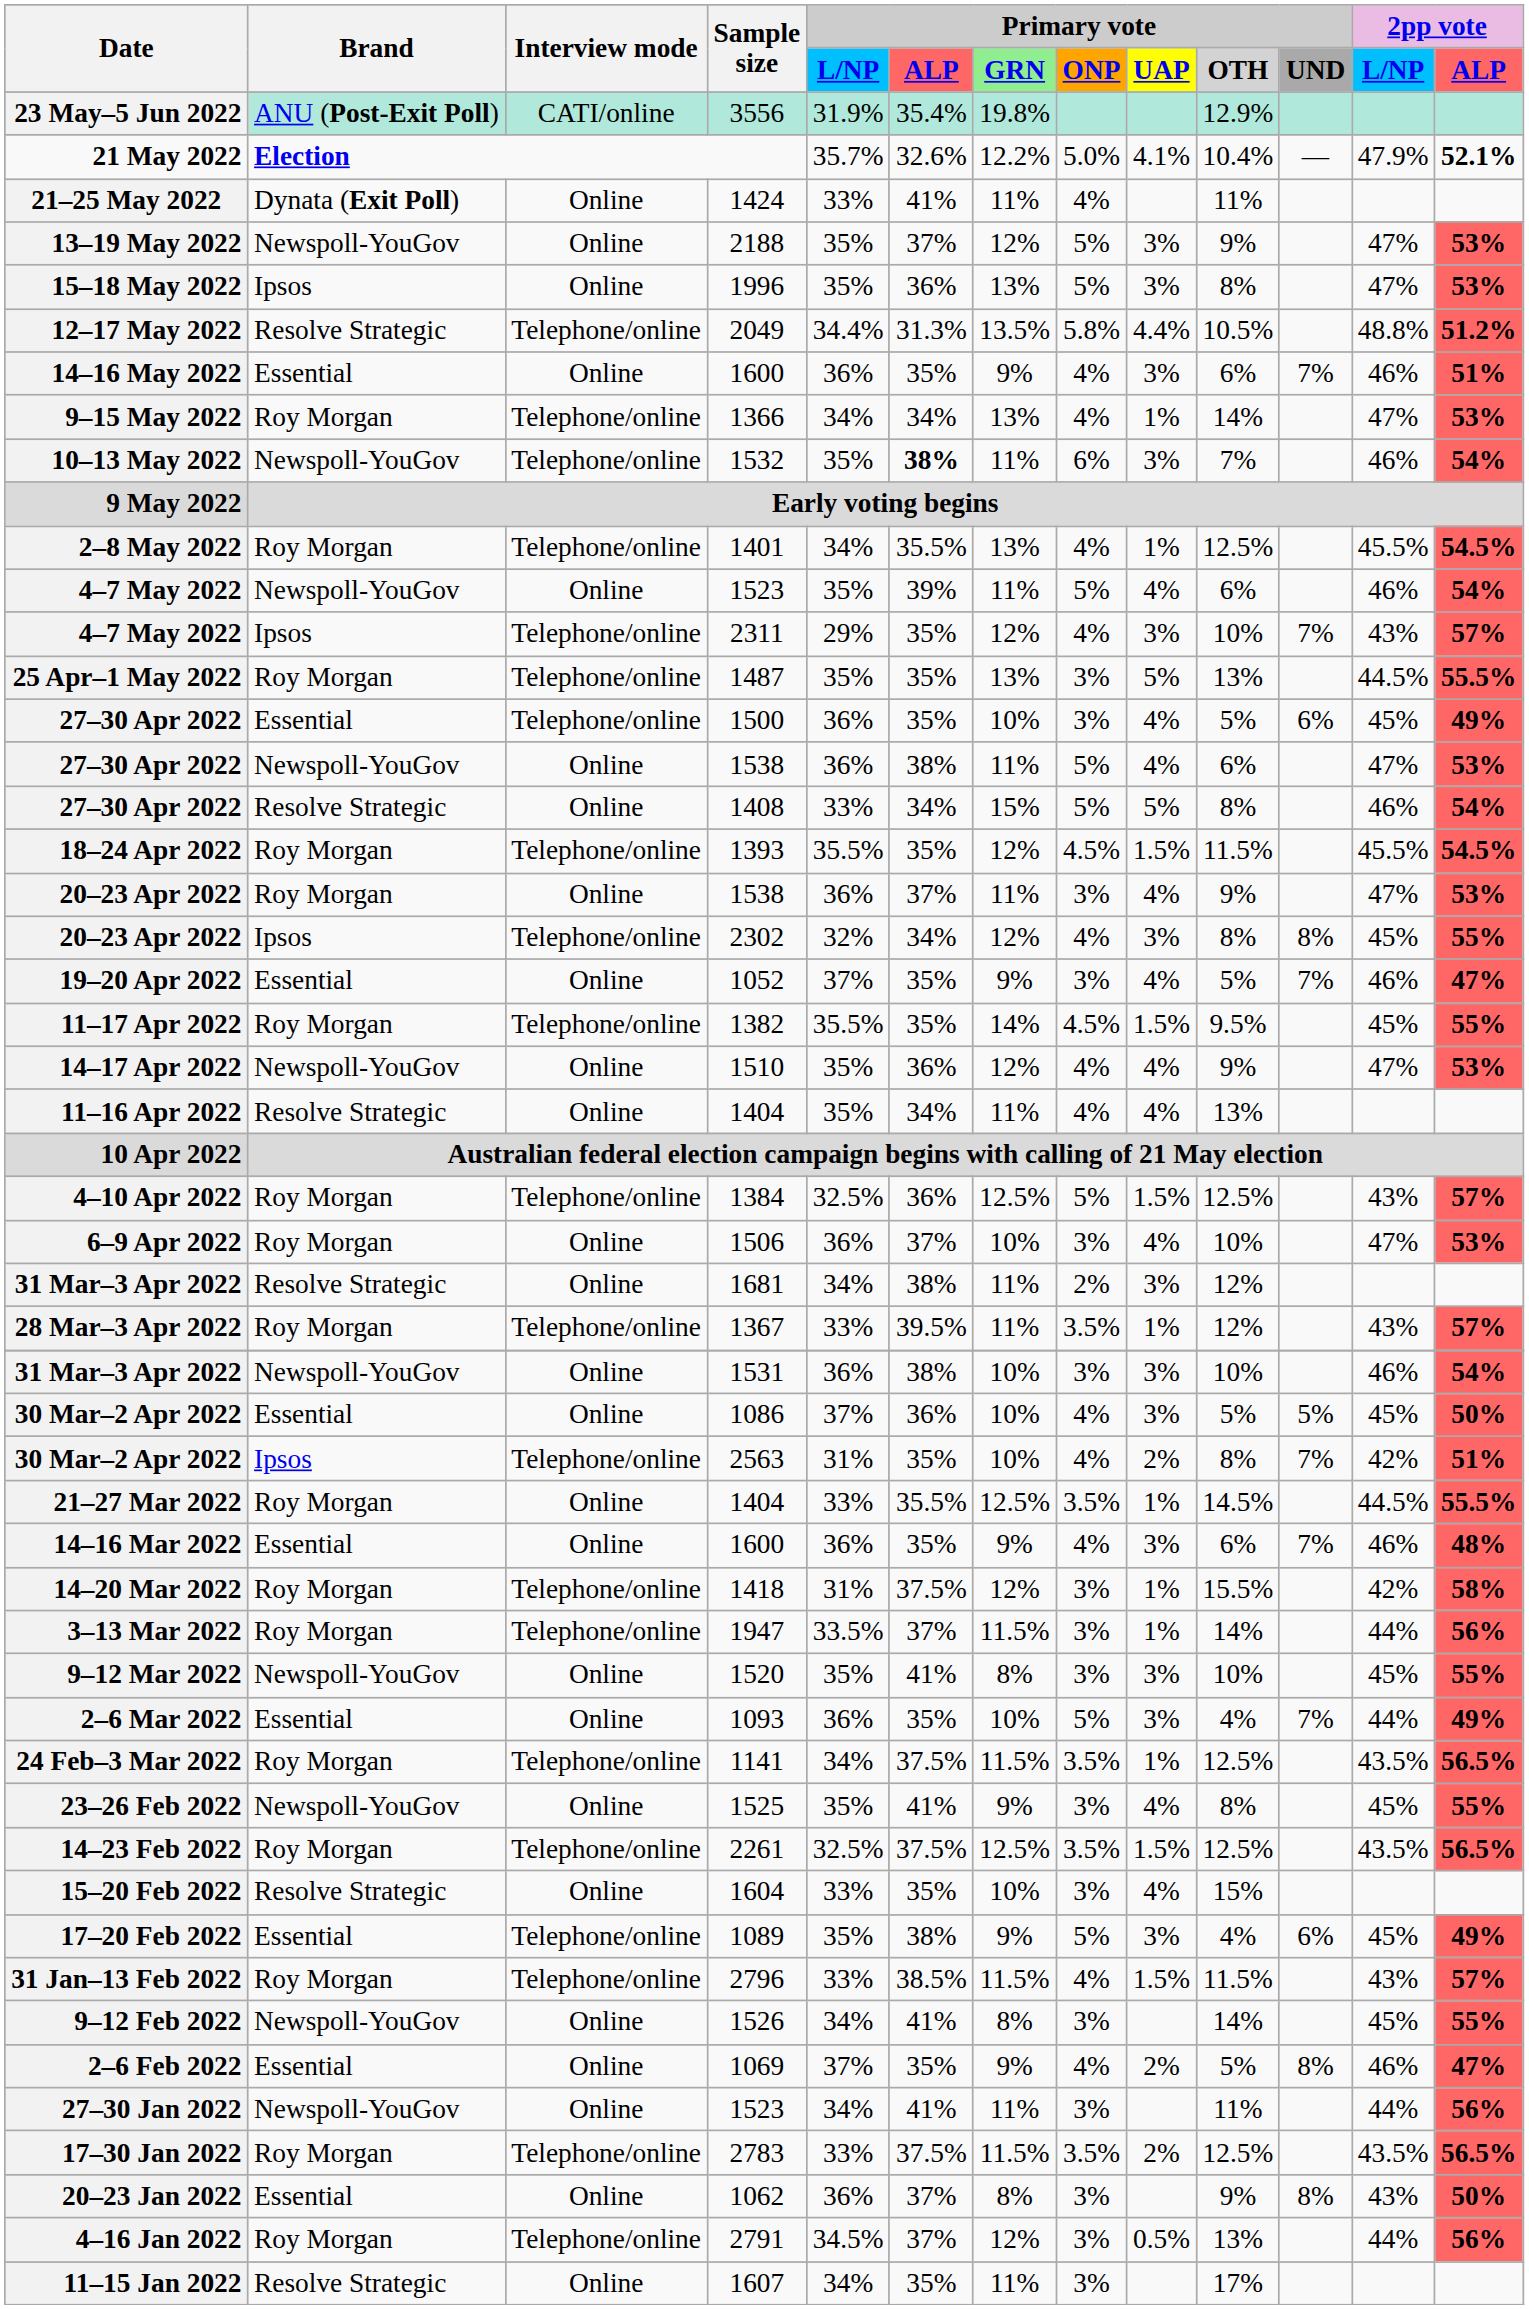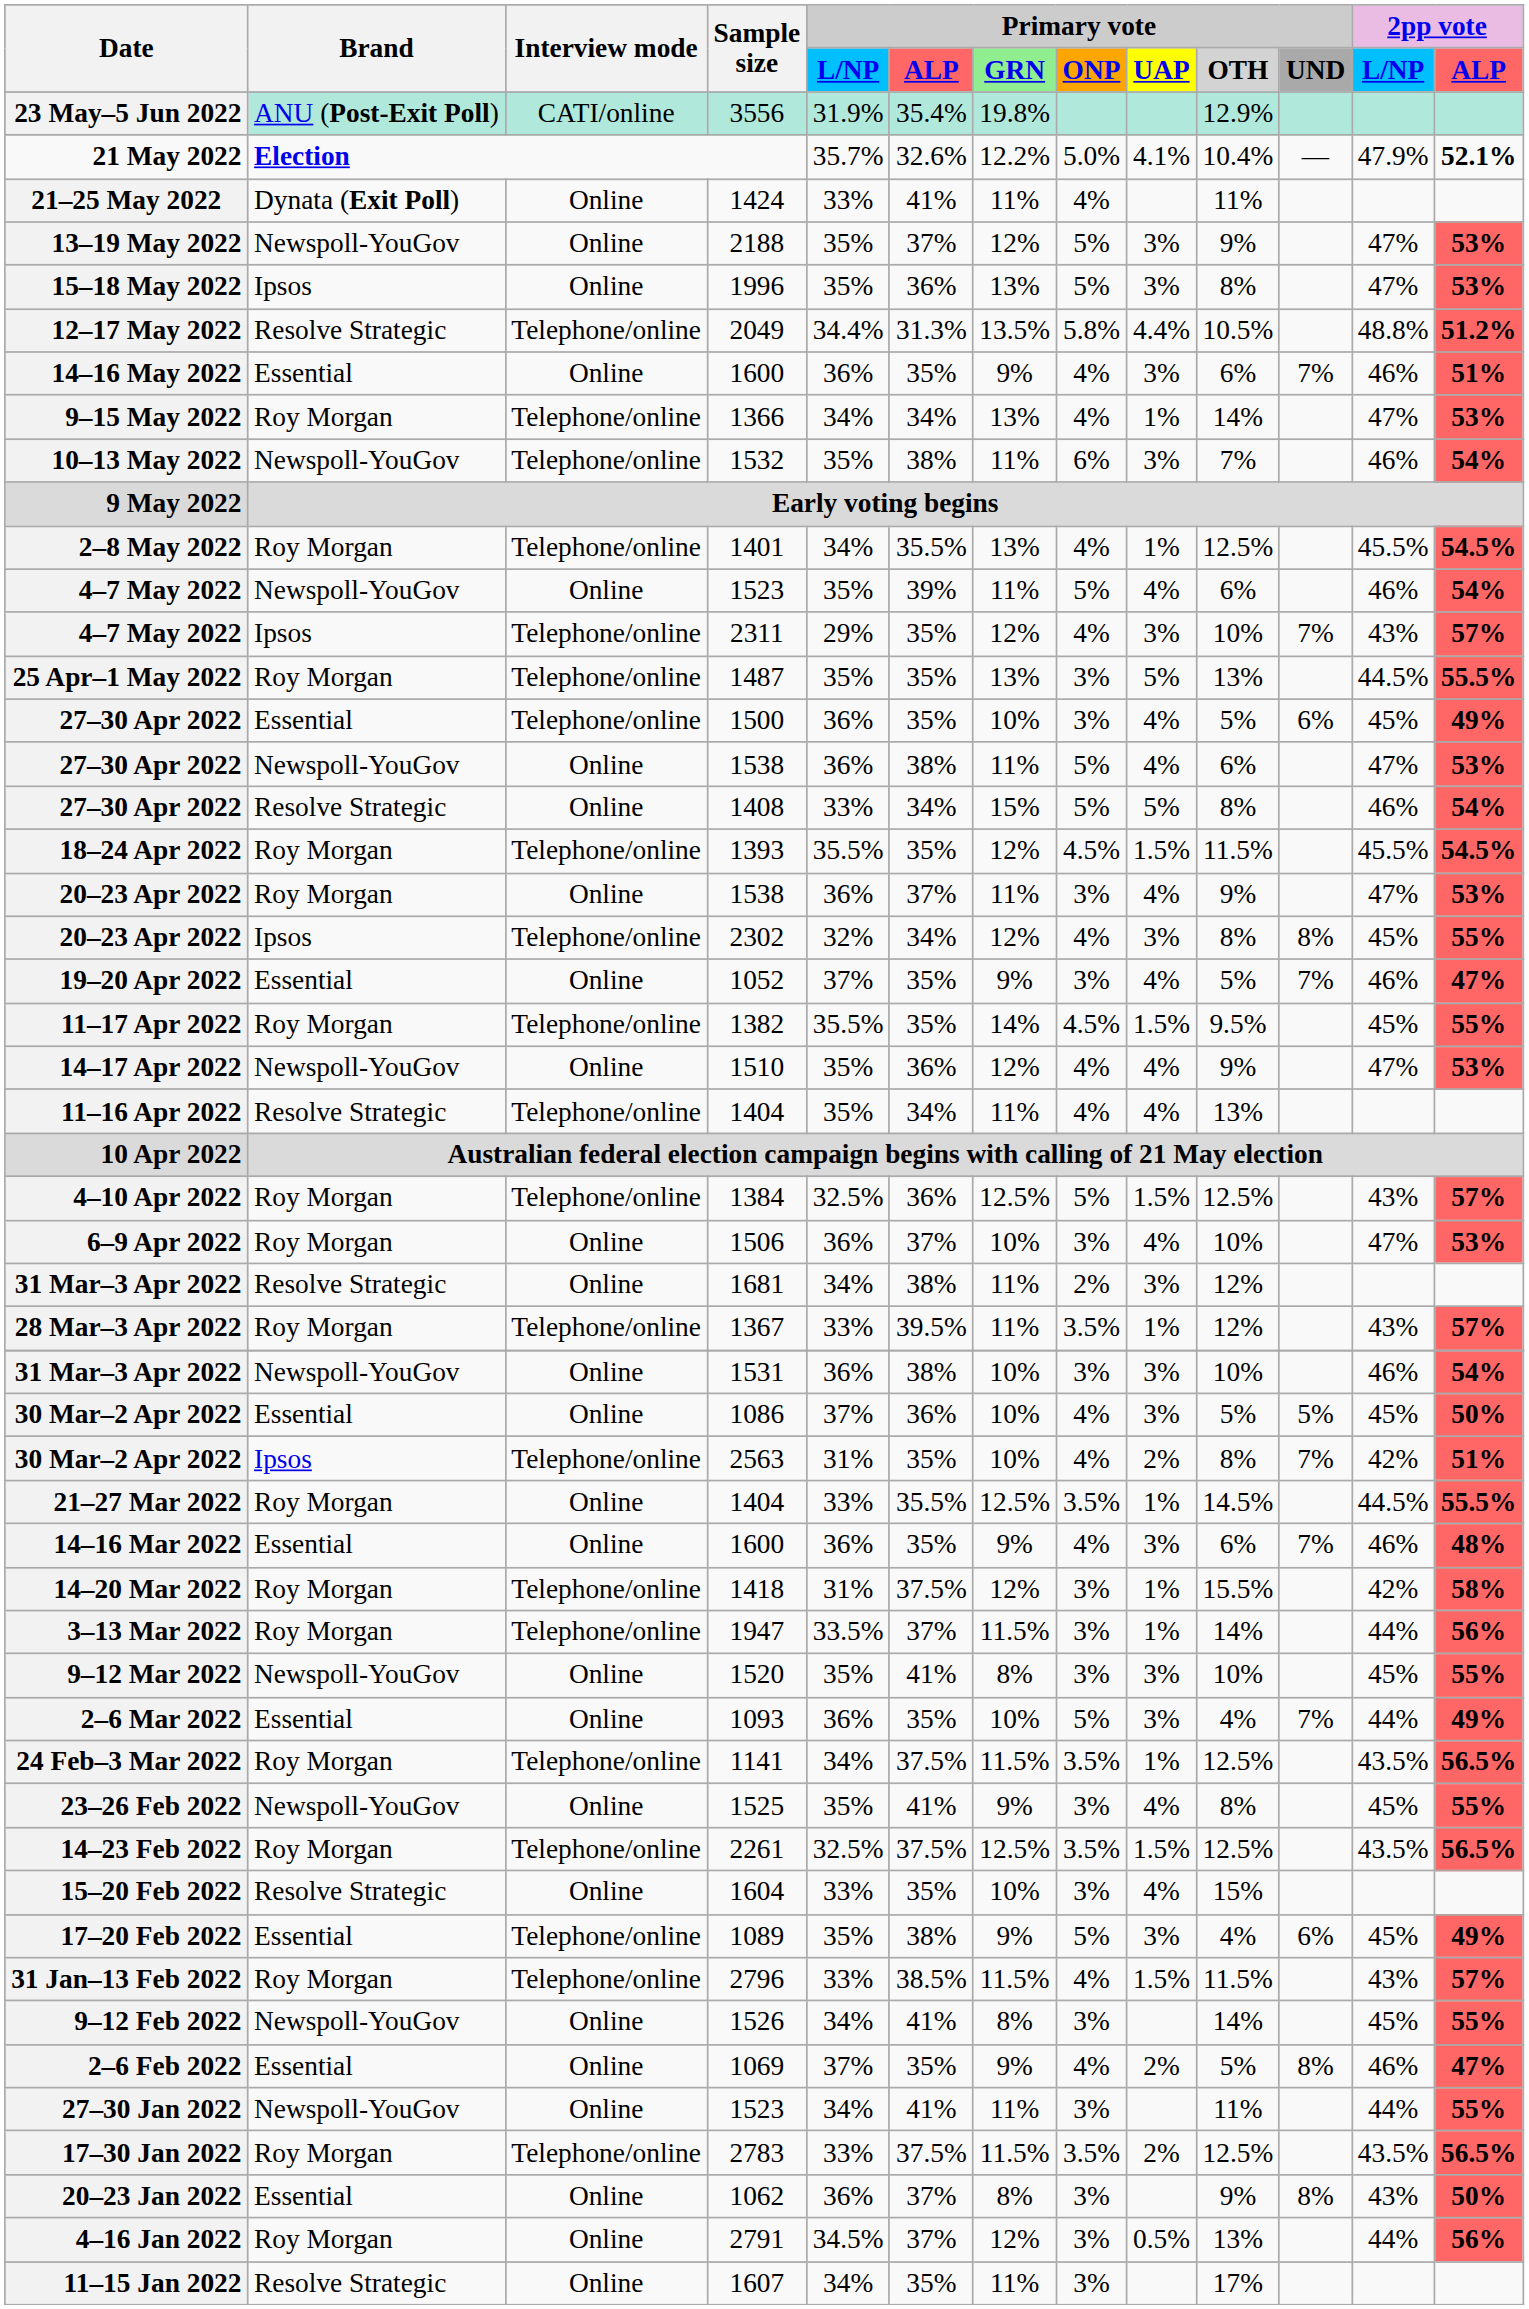1532 | Primary vote / ALP: bold -> normal
11–16 Apr 2022 / 1404 | Interview mode: Online -> Telephone/online
27–30 Jan 2022 / 1523 | 2pp vote / ALP: 56% -> 55%
2791 | Interview mode: Telephone/online -> Online
